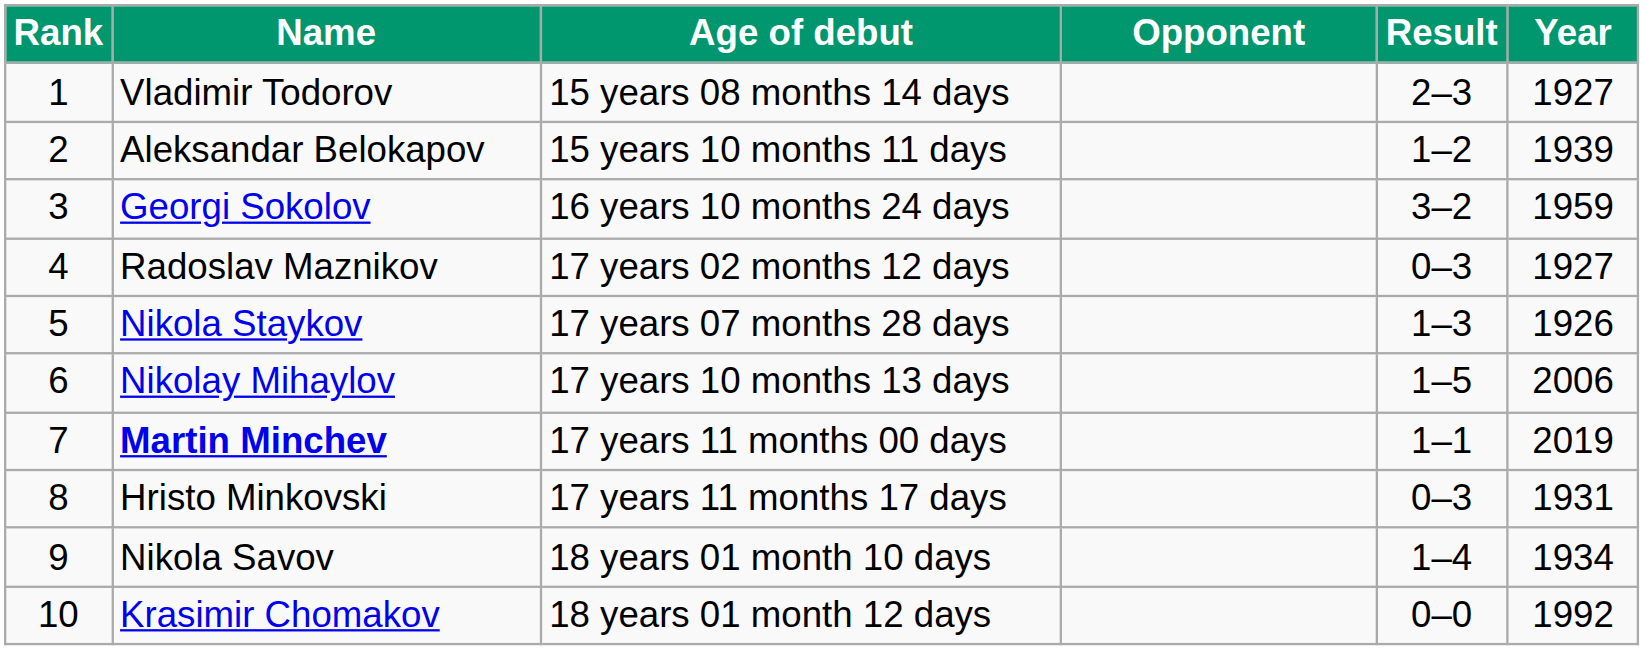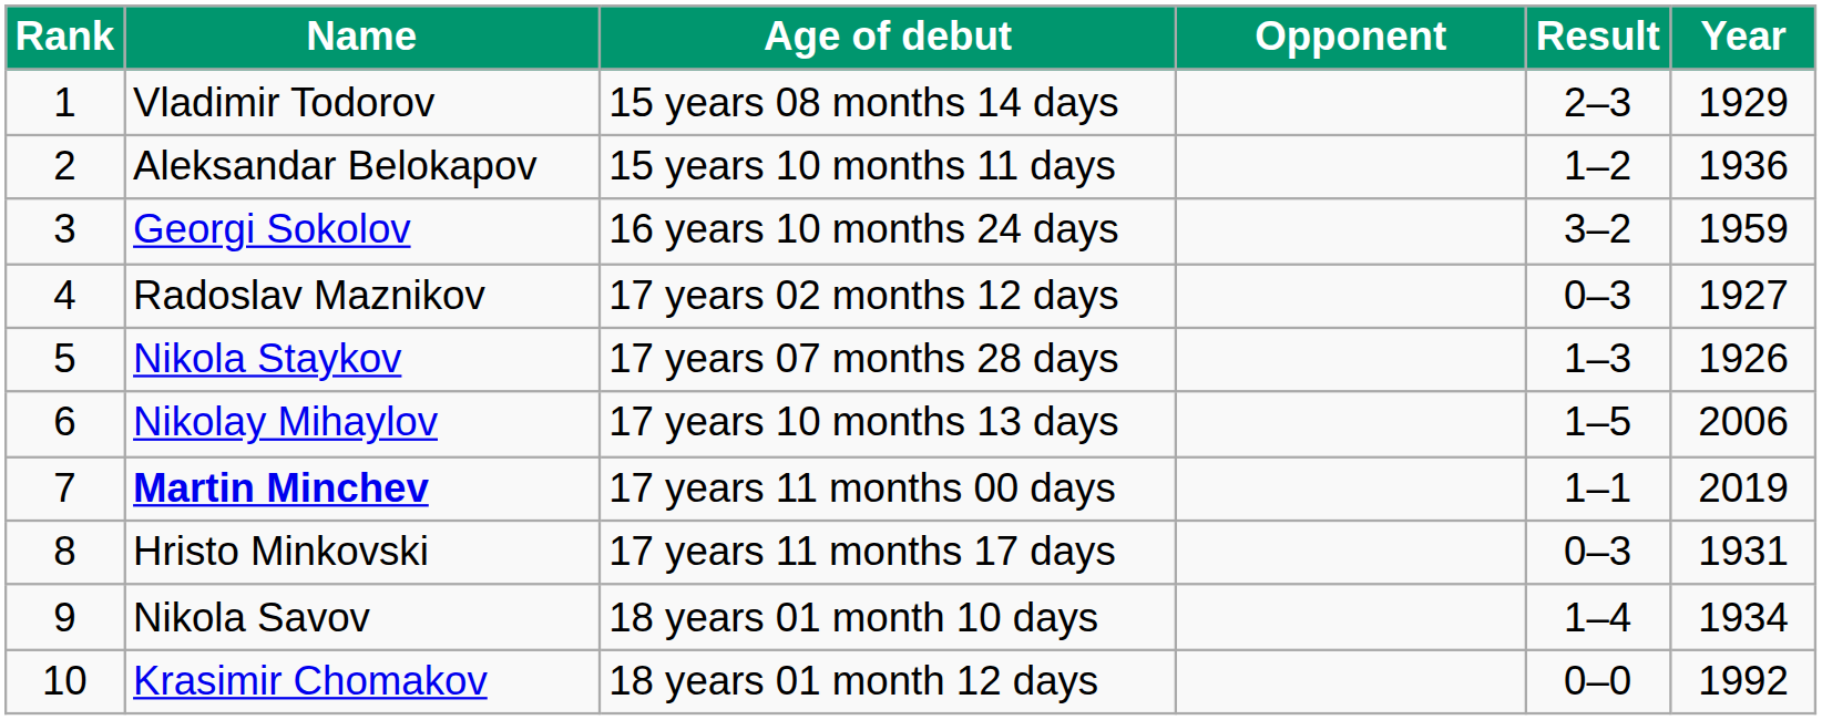Vladimir Todorov | Year: 1927 -> 1929
Aleksandar Belokapov | Year: 1939 -> 1936
